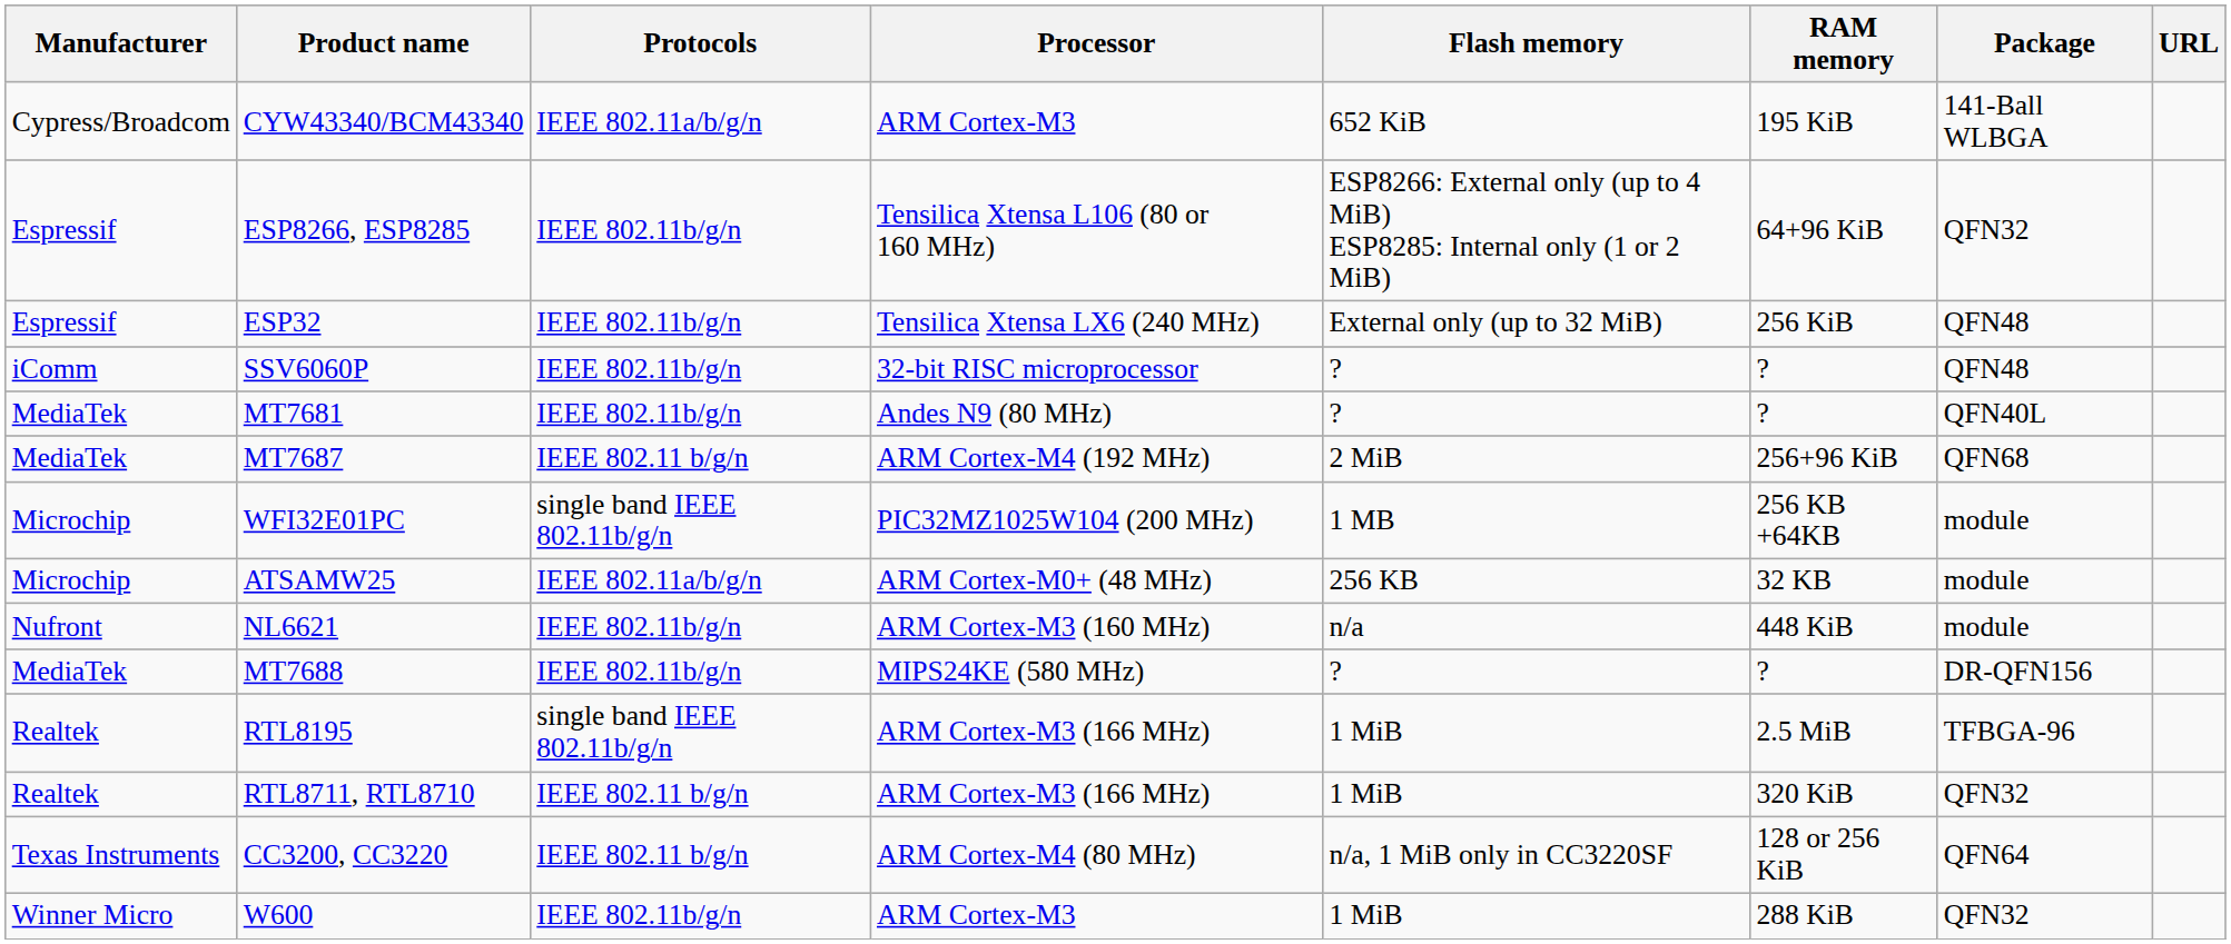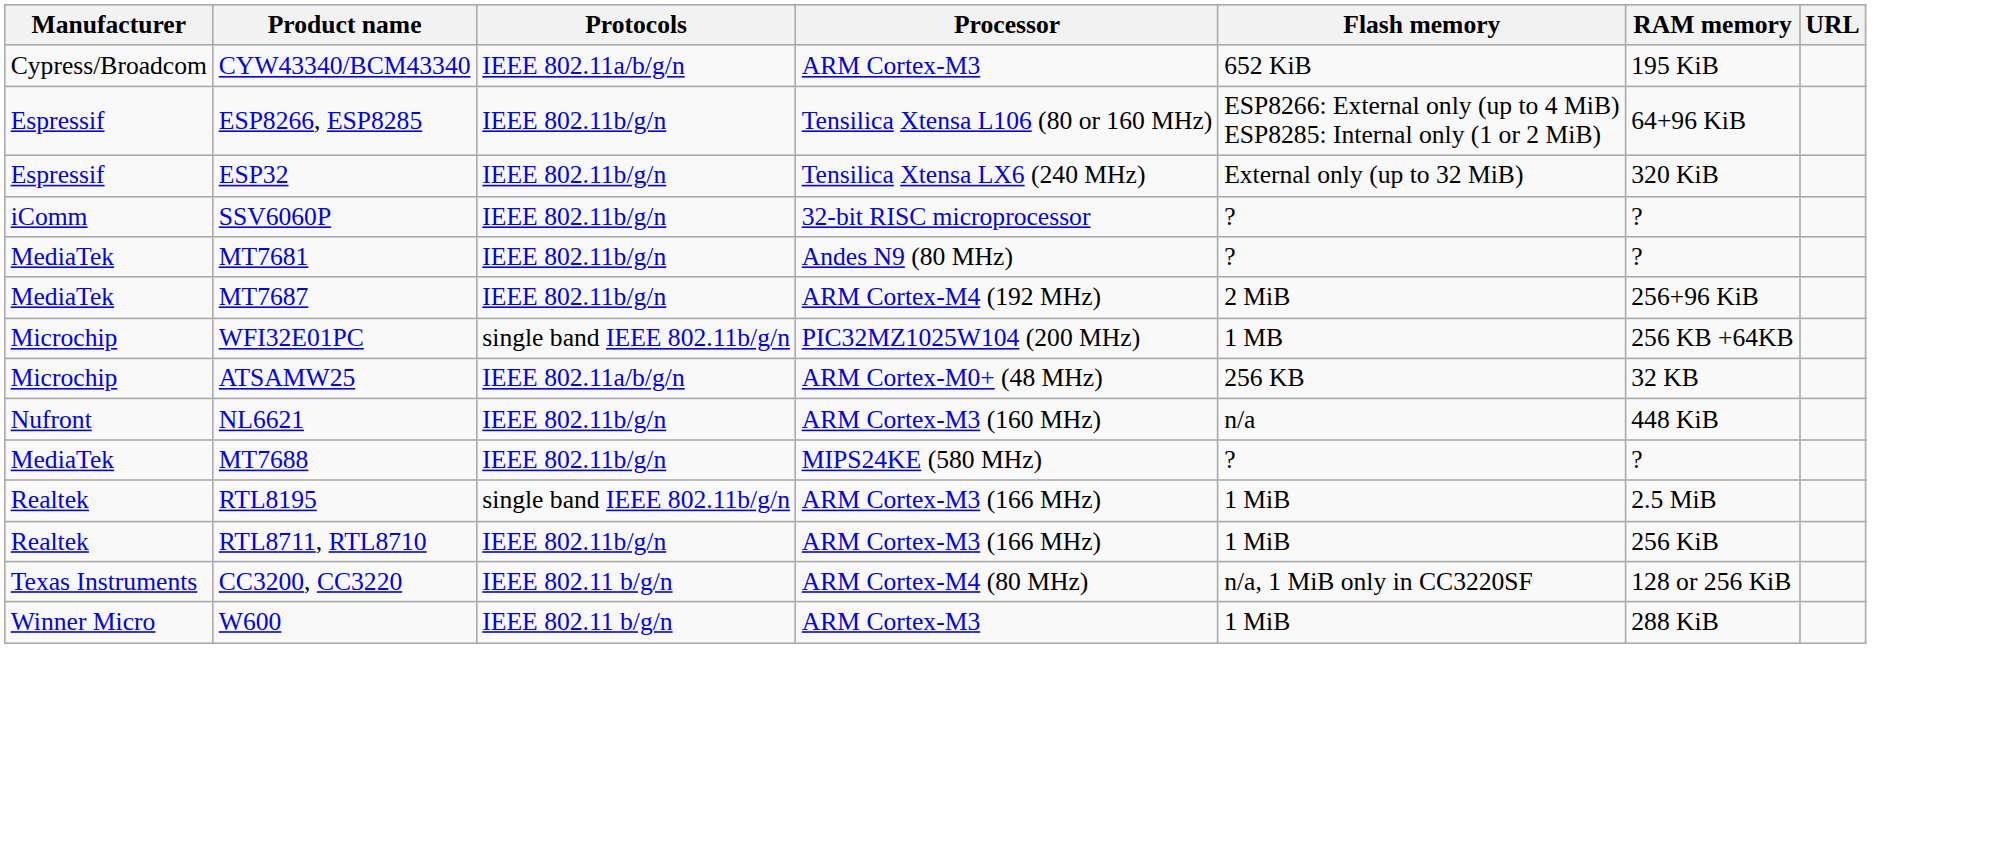- column: Package | 141-Ball WLBGA | QFN32 | QFN48 | QFN48 | QFN40L | QFN68 | module | module | module | DR-QFN156 | TFBGA-96 | QFN32 | QFN64 | QFN32
ESP32 | RAM memory: 256 KiB -> 320 KiB
MT7687 | Protocols: IEEE 802.11 b/g/n -> IEEE 802.11b/g/n
RTL8711, RTL8710 | Protocols: IEEE 802.11 b/g/n -> IEEE 802.11b/g/n
RTL8711, RTL8710 | RAM memory: 320 KiB -> 256 KiB
W600 | Protocols: IEEE 802.11b/g/n -> IEEE 802.11 b/g/n
